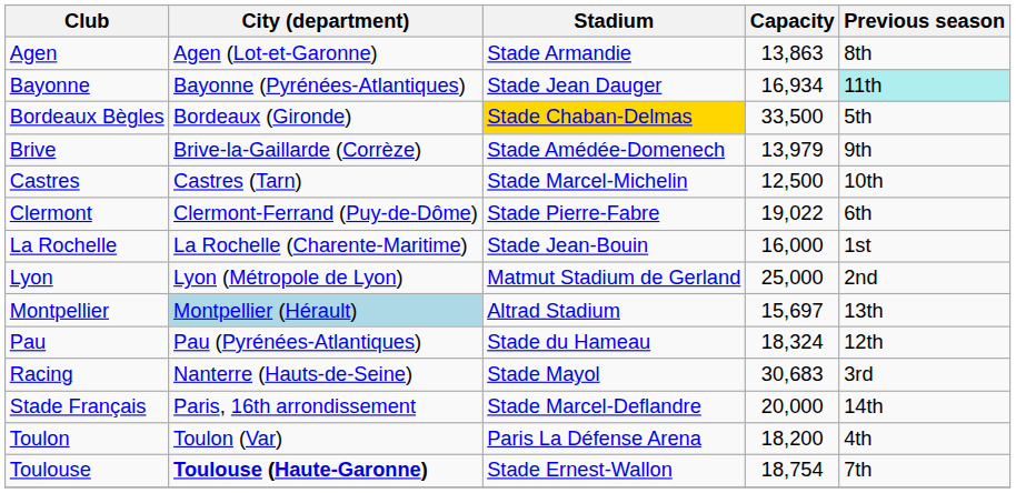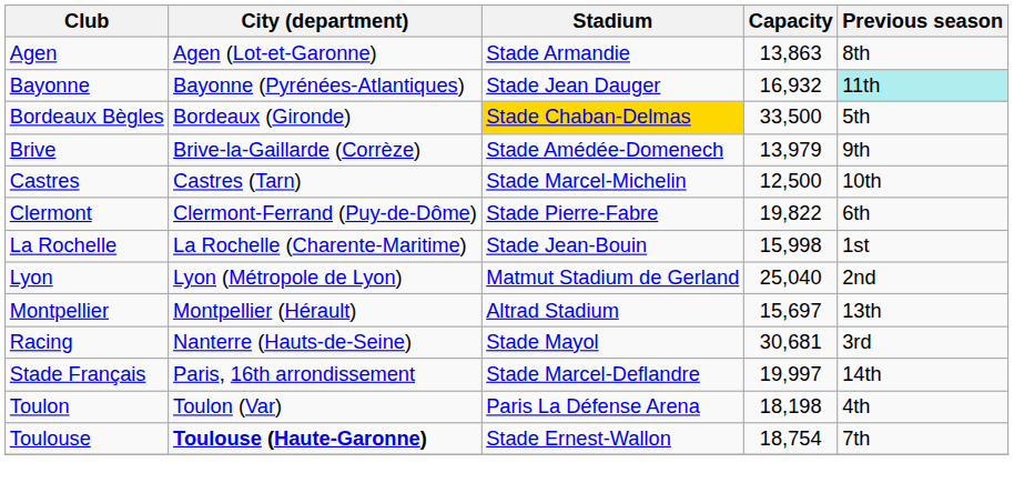Bayonne | Capacity: 16,934 -> 16,932
Clermont | Capacity: 19,022 -> 19,822
La Rochelle | Capacity: 16,000 -> 15,998
Lyon | Capacity: 25,000 -> 25,040
Montpellier | City (department): lightblue background -> no background
- row: Pau | Pau (Pyrénées-Atlantiques) | Stade du Hameau | 18,324 | 12th
Racing | Capacity: 30,683 -> 30,681
Stade Français | Capacity: 20,000 -> 19,997
Toulon | Capacity: 18,200 -> 18,198
